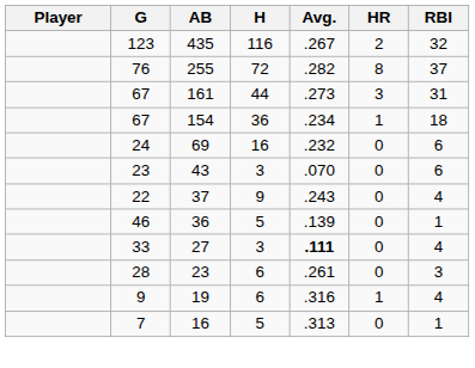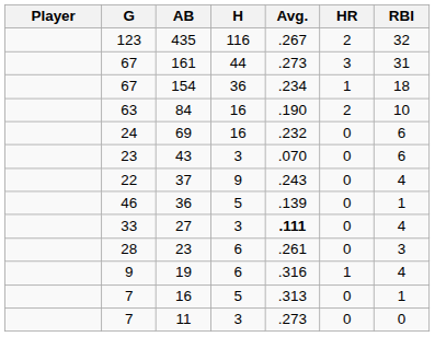- row: 76 | 255 | 72 | .282 | 8 | 37
+ row: 63 | 84 | 16 | .190 | 2 | 10
+ row: 7 | 11 | 3 | .273 | 0 | 0
